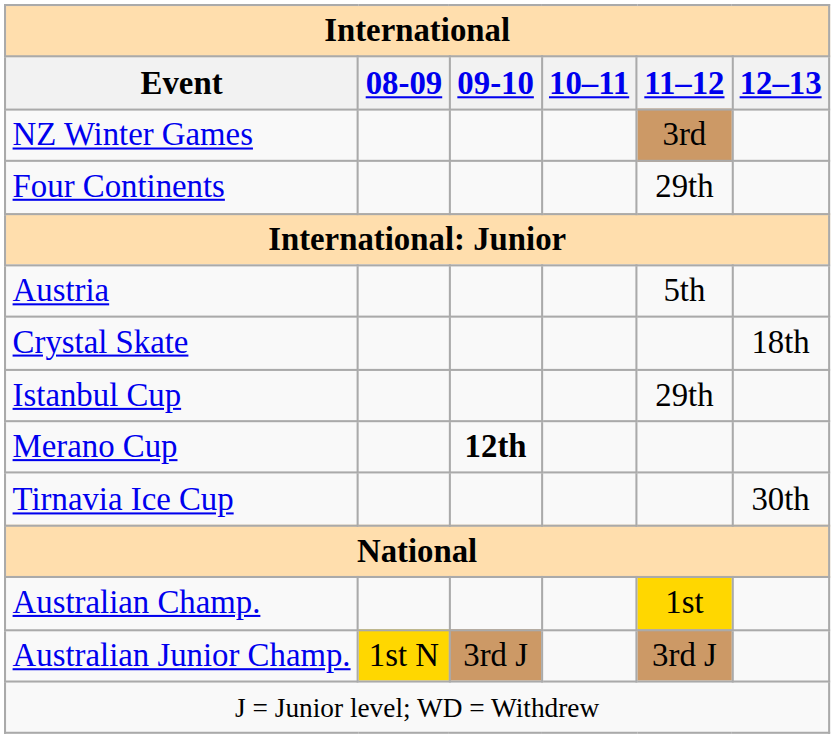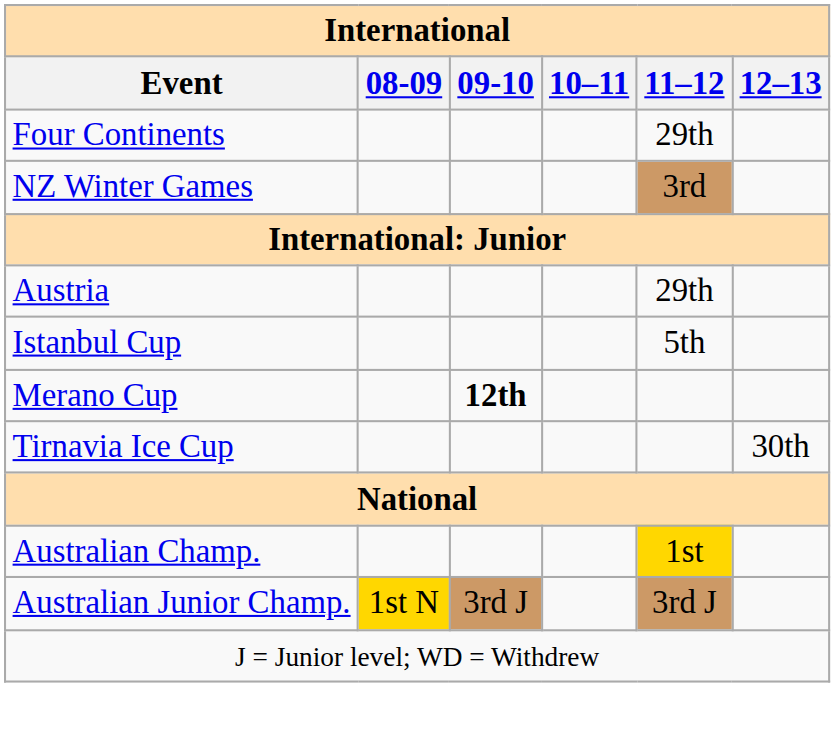rows swapped: Four Continents <-> NZ Winter Games
Austria | 11–12: 5th -> 29th
- row: Crystal Skate | 18th
Istanbul Cup | 11–12: 29th -> 5th
